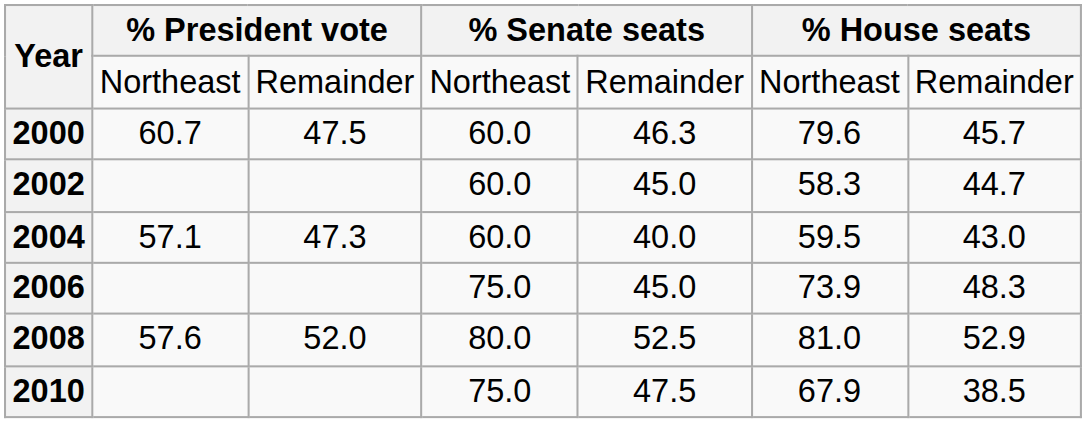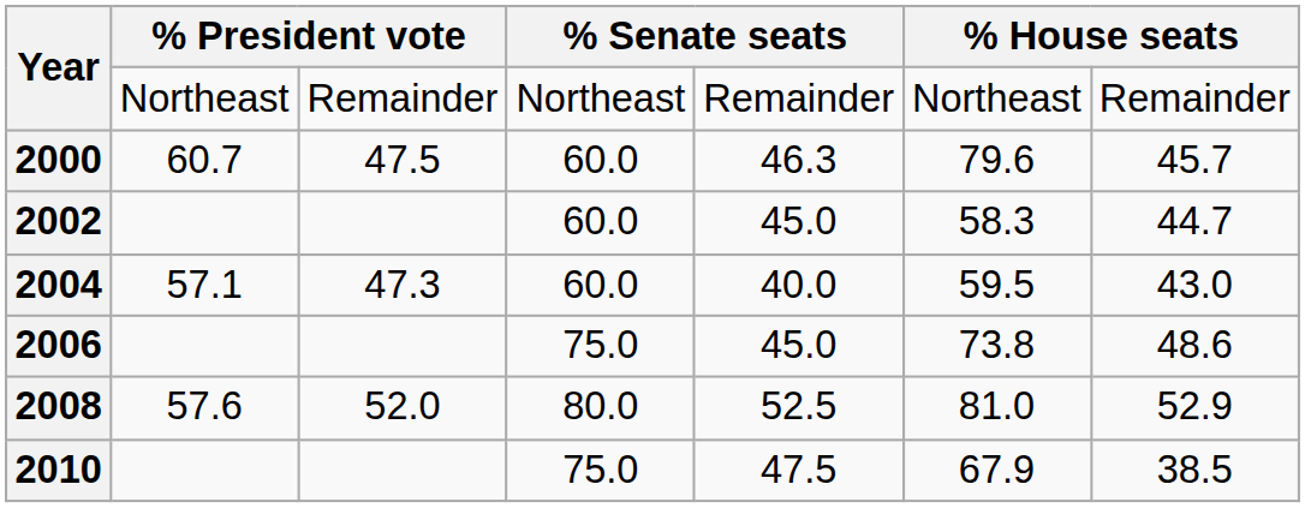2006 | column 6: 73.9 -> 73.8
2006 | column 7: 48.3 -> 48.6
